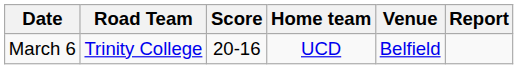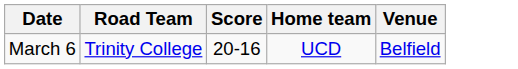- column: Report
